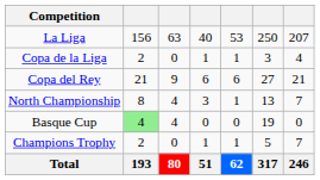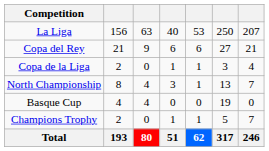rows swapped: Copa del Rey <-> Copa de la Liga
Basque Cup | column 2: lightgreen background -> no background
